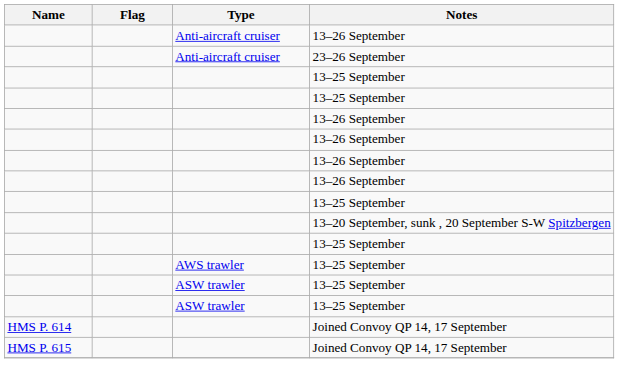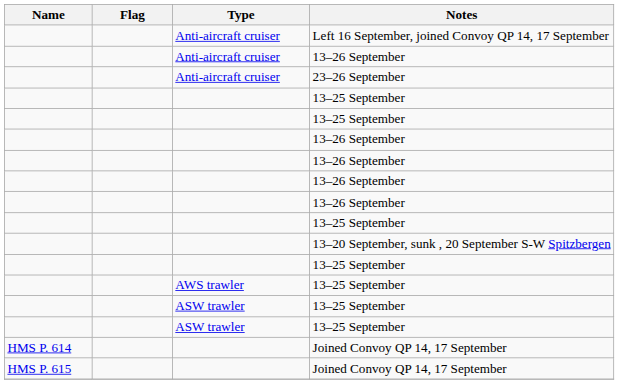+ row: Anti-aircraft cruiser | Left 16 September, joined Convoy QP 14, 17 September
